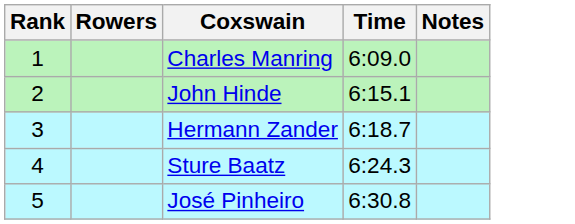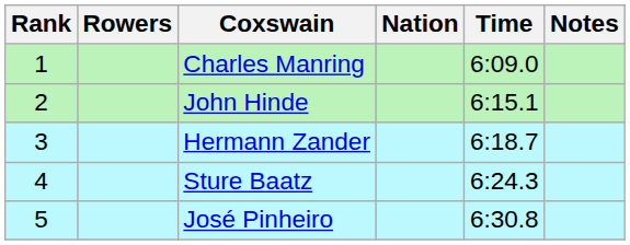+ column: Nation
